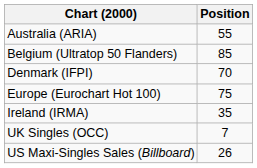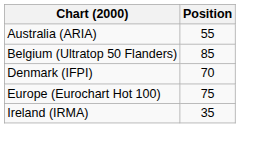- row: UK Singles (OCC) | 7
- row: US Maxi-Singles Sales (Billboard) | 26
